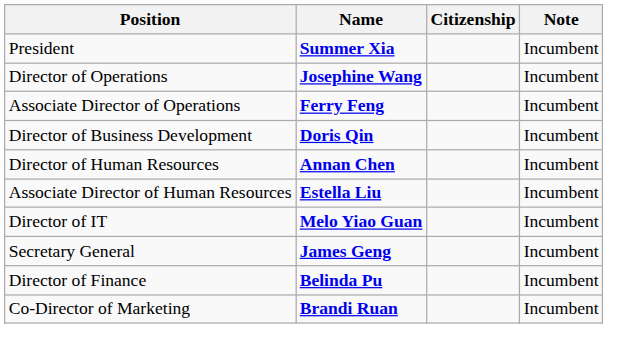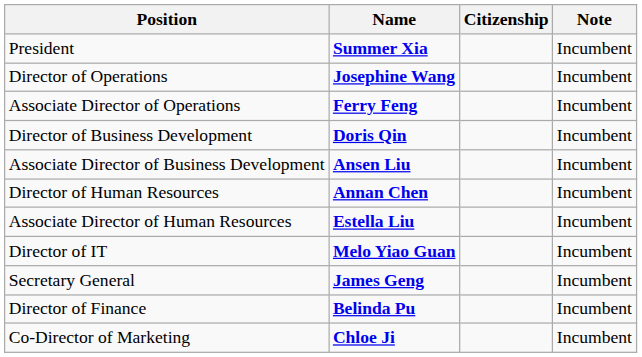+ row: Associate Director of Business Development | Ansen Liu | Incumbent
+ row: Co-Director of Marketing | Chloe Ji | Incumbent
- row: Co-Director of Marketing | Brandi Ruan | Incumbent
